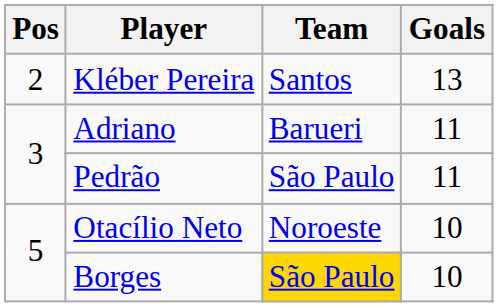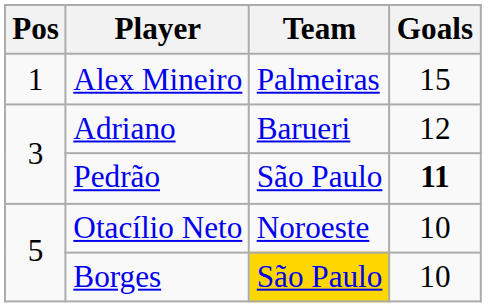+ row: 1 | Alex Mineiro | Palmeiras | 15
- row: 2 | Kléber Pereira | Santos | 13
Adriano | Goals: 11 -> 12
Pedrão | Goals: normal -> bold
